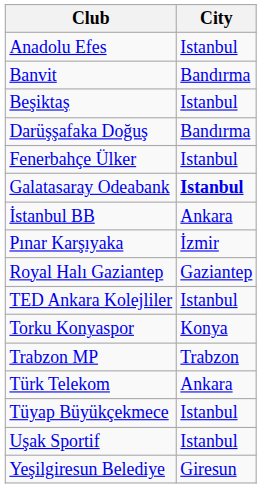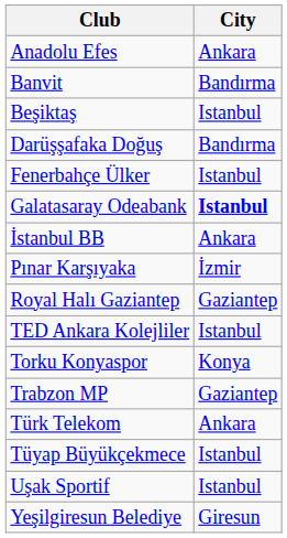Anadolu Efes | City: Istanbul -> Ankara
Trabzon MP | City: Trabzon -> Gaziantep
